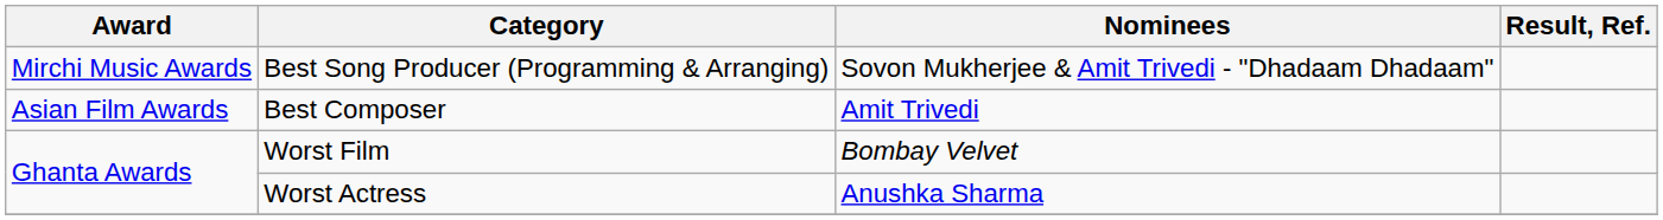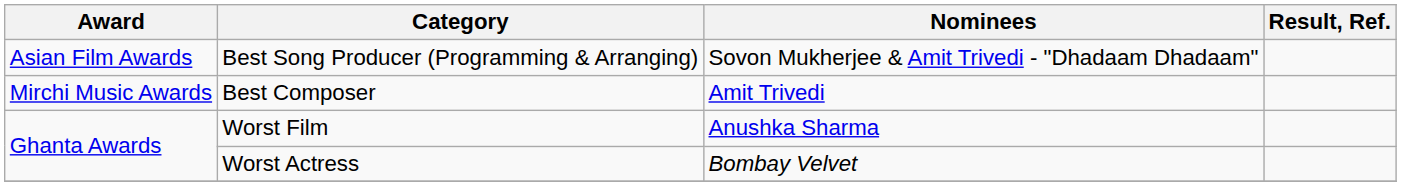Best Song Producer (Programming & Arranging) | Award: Mirchi Music Awards -> Asian Film Awards
Best Composer | Award: Asian Film Awards -> Mirchi Music Awards
Worst Film | Nominees: Bombay Velvet -> Anushka Sharma
Worst Actress | Nominees: Anushka Sharma -> Bombay Velvet
